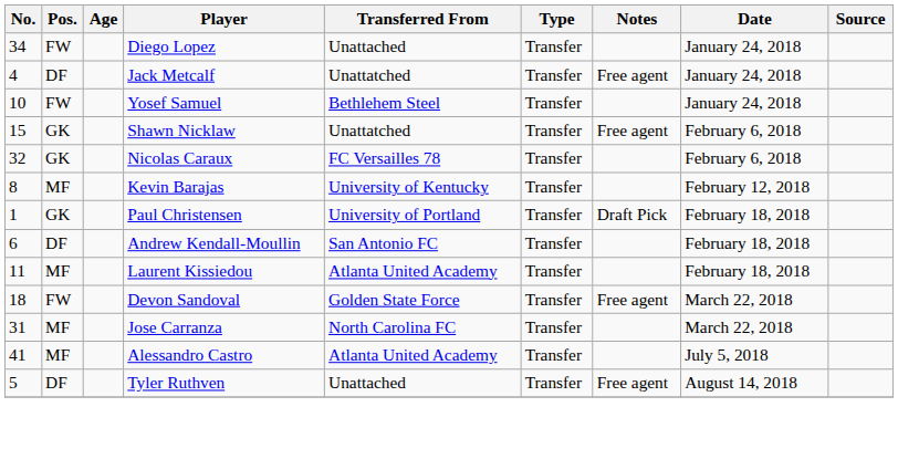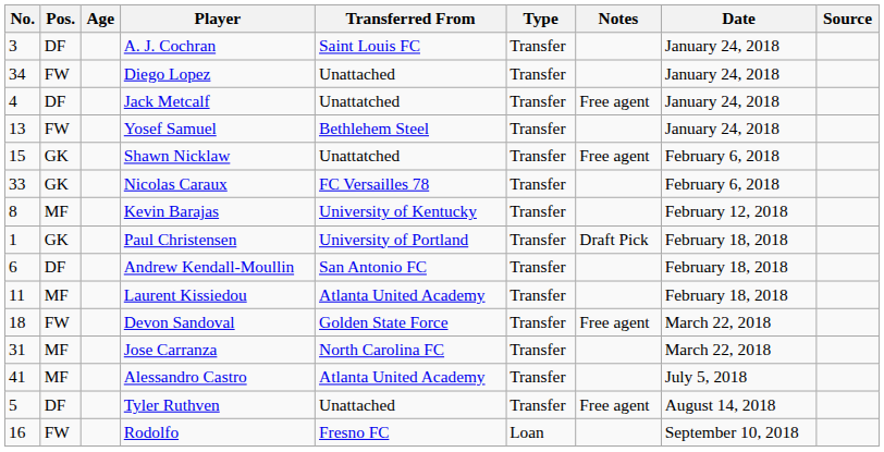+ row: 3 | DF | A. J. Cochran | Saint Louis FC | Transfer | January 24, 2018
Yosef Samuel | No.: 10 -> 13
Nicolas Caraux | No.: 32 -> 33
+ row: 16 | FW | Rodolfo | Fresno FC | Loan | September 10, 2018
